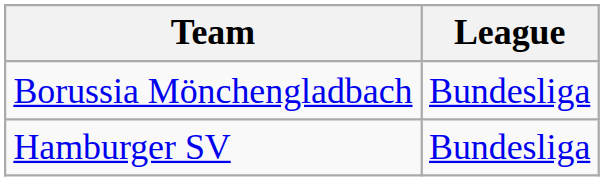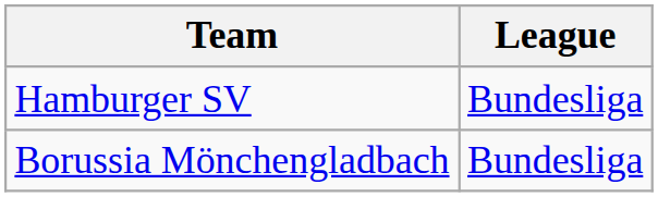rows swapped: Hamburger SV <-> Borussia Mönchengladbach
